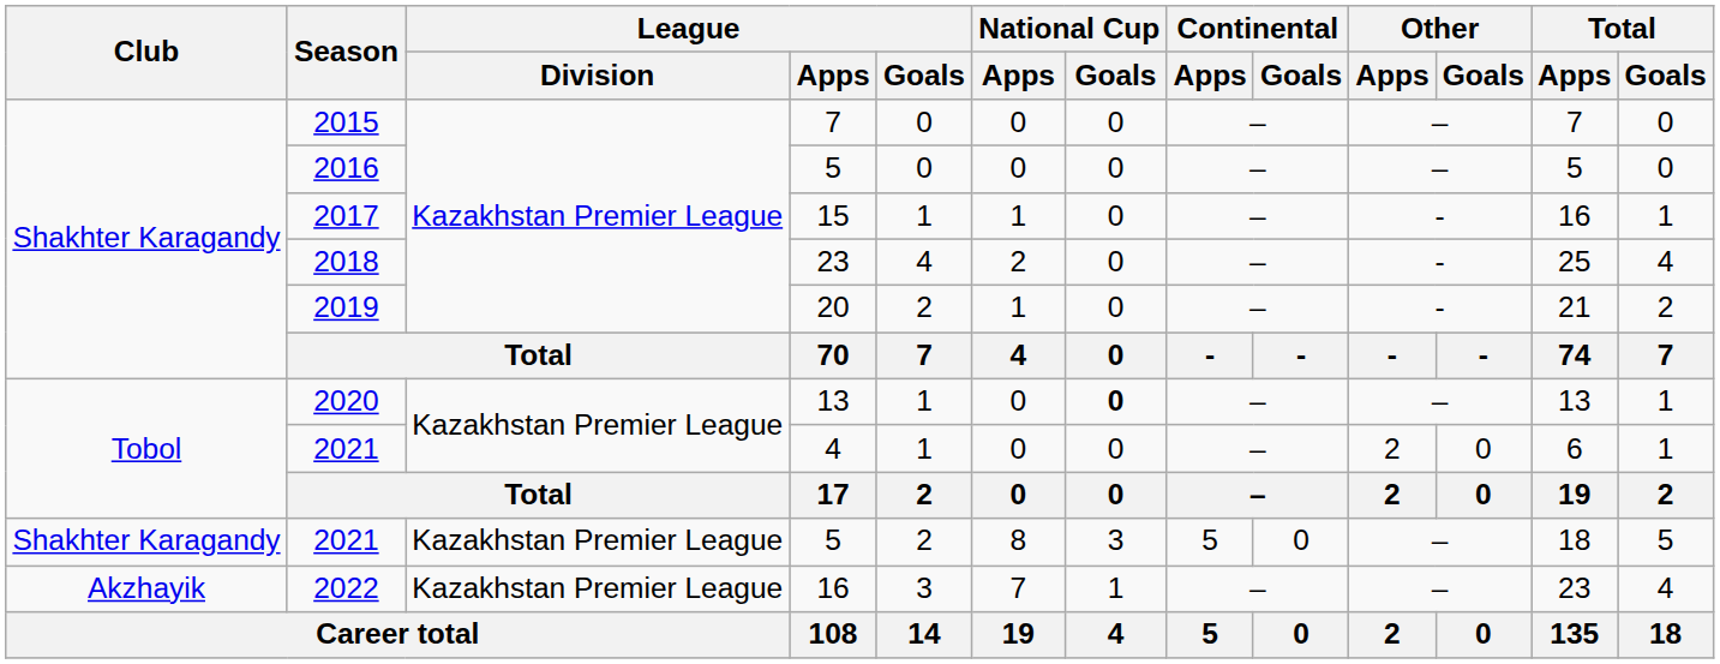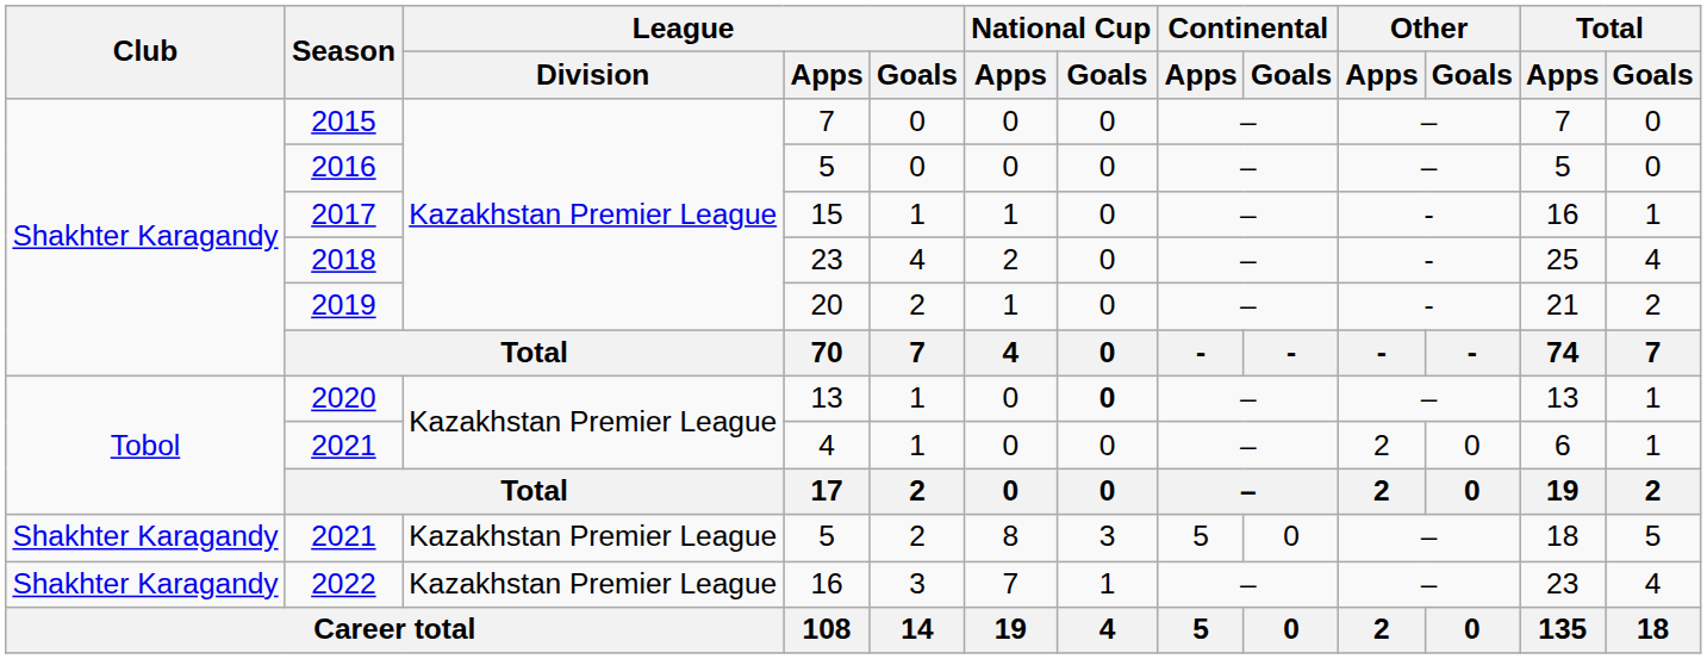2022 | Club: Akzhayik -> Shakhter Karagandy
